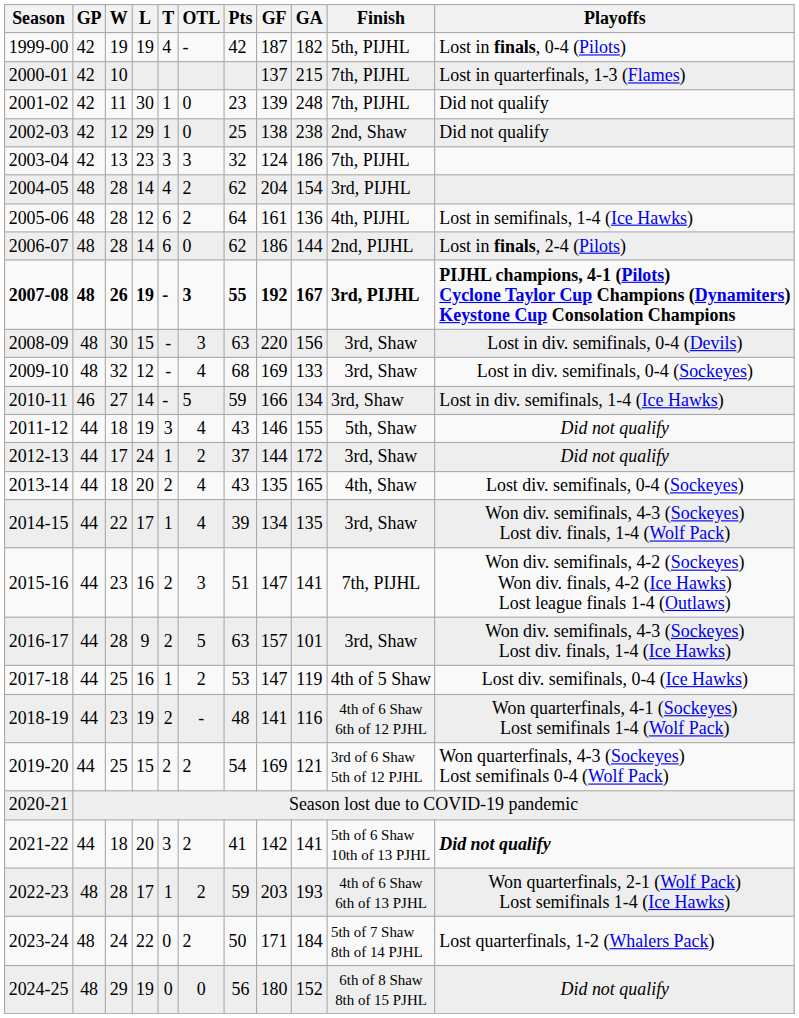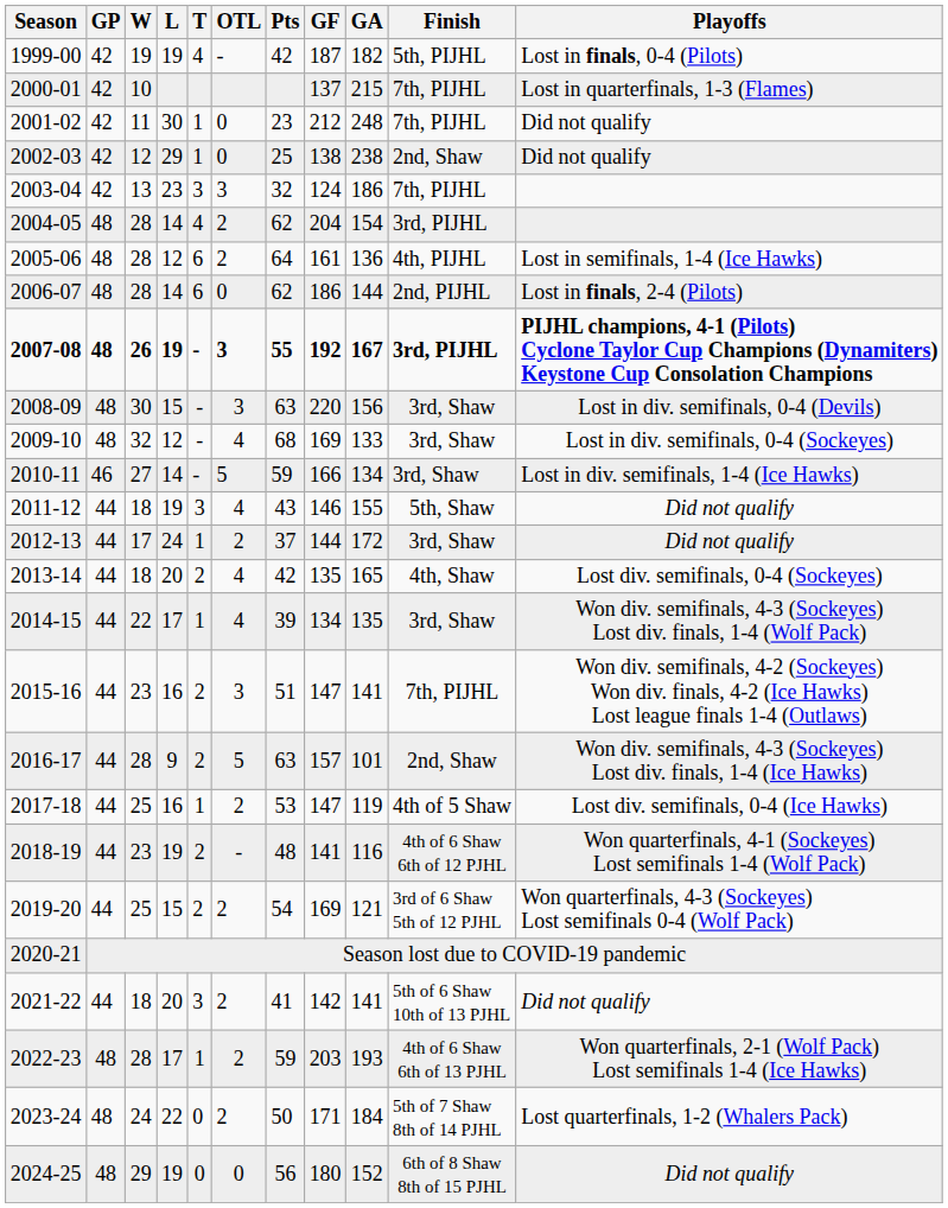2001-02 | GF: 139 -> 212
2013-14 | Pts: 43 -> 42
2016-17 | Finish: 3rd, Shaw -> 2nd, Shaw
2021-22 | Playoffs: bold -> normal
